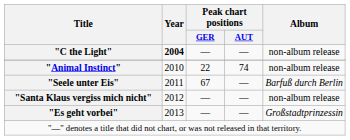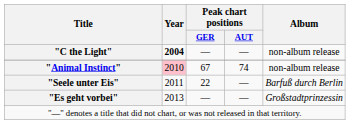"Animal Instinct" | Year: no background -> pink background
"Animal Instinct" | Peak chart positions / GER: 22 -> 67
"Seele unter Eis" | Peak chart positions / GER: 67 -> 22
- row: "Santa Klaus vergiss mich nicht" | 2012 | — | — | non-album release
